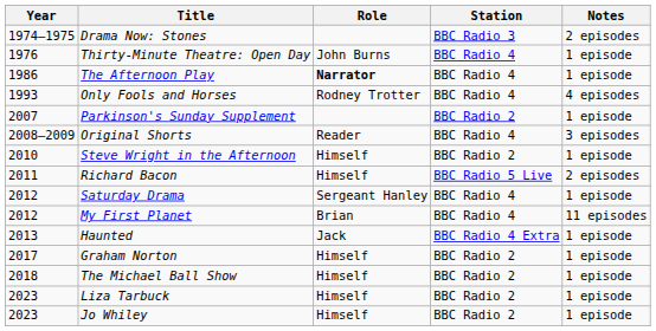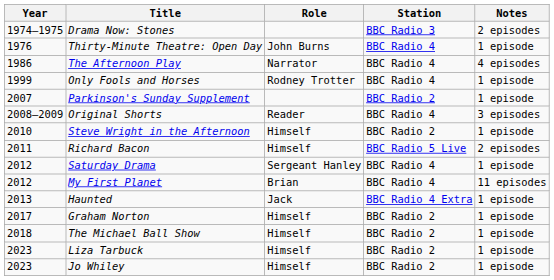The Afternoon Play | Role: bold -> normal
The Afternoon Play | Notes: 1 episode -> 4 episodes
Only Fools and Horses | Year: 1993 -> 1999
Only Fools and Horses | Notes: 4 episodes -> 1 episode
